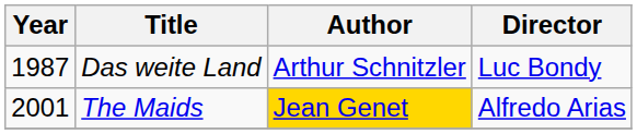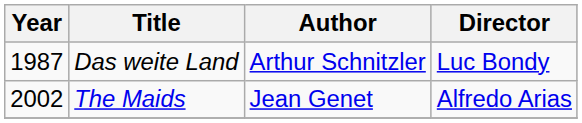The Maids | Year: 2001 -> 2002
The Maids | Author: gold background -> no background
